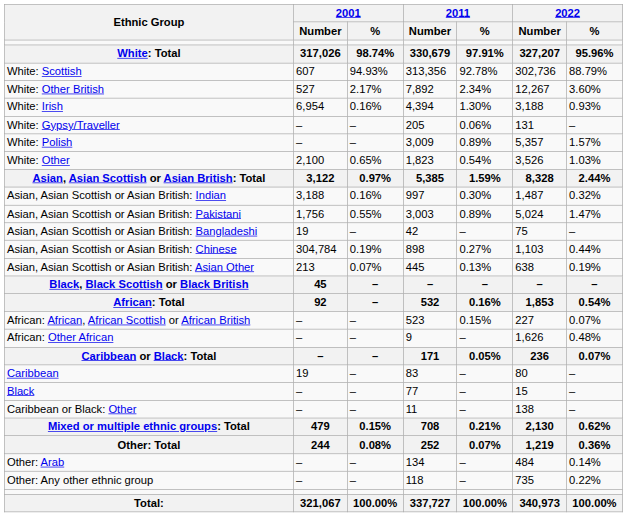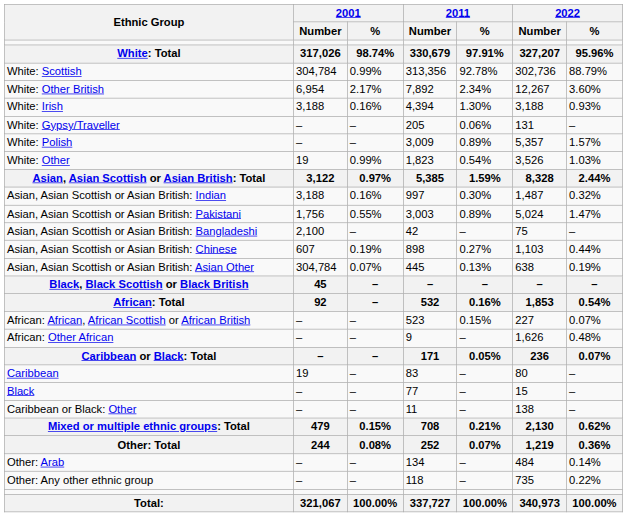White: Scottish | 2001 / Number: 607 -> 304,784
White: Scottish | 2001 / %: 94.93% -> 0.99%
White: Other British | 2001 / Number: 527 -> 6,954
White: Irish | 2001 / Number: 6,954 -> 3,188
White: Other | 2001 / Number: 2,100 -> 19
White: Other | 2001 / %: 0.65% -> 0.99%
Asian, Asian Scottish or Asian British: Bangladeshi | 2001 / Number: 19 -> 2,100
Asian, Asian Scottish or Asian British: Chinese | 2001 / Number: 304,784 -> 607
Asian, Asian Scottish or Asian British: Asian Other | 2001 / Number: 213 -> 304,784
